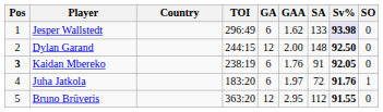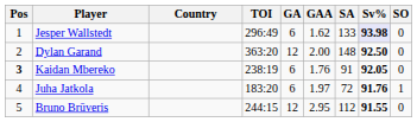Dylan Garand | TOI: 244:15 -> 363:20
Bruno Brūveris | TOI: 363:20 -> 244:15
